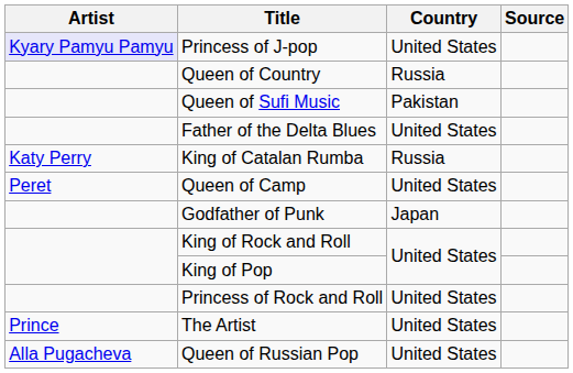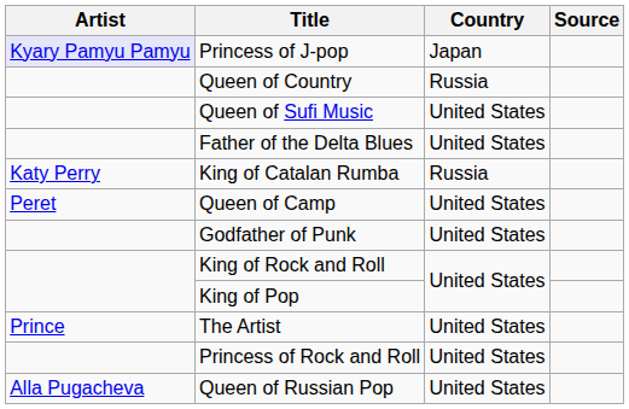Princess of J-pop | Country: United States -> Japan
Queen of Sufi Music | Country: Pakistan -> United States
Godfather of Punk | Country: Japan -> United States
rows swapped: Princess of Rock and Roll <-> The Artist
